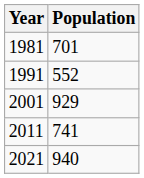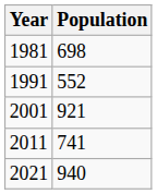1981 | Population: 701 -> 698
2001 | Population: 929 -> 921
